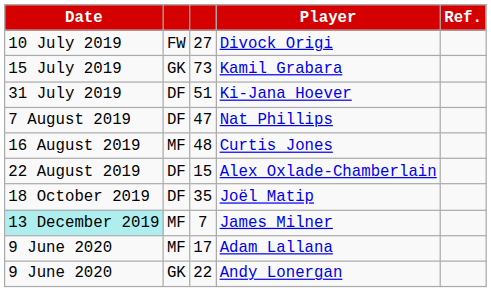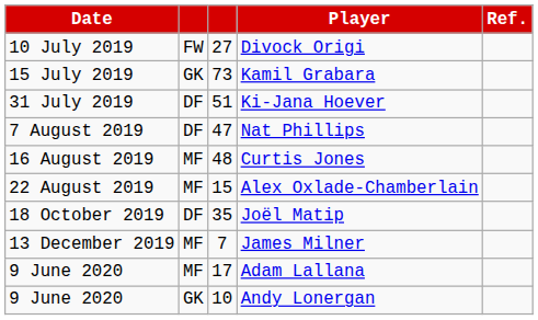Alex Oxlade-Chamberlain | column 2: DF -> MF
James Milner | Date: paleturquoise background -> no background
Andy Lonergan | column 3: 22 -> 10
